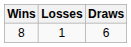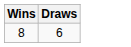- column: Losses | 1
